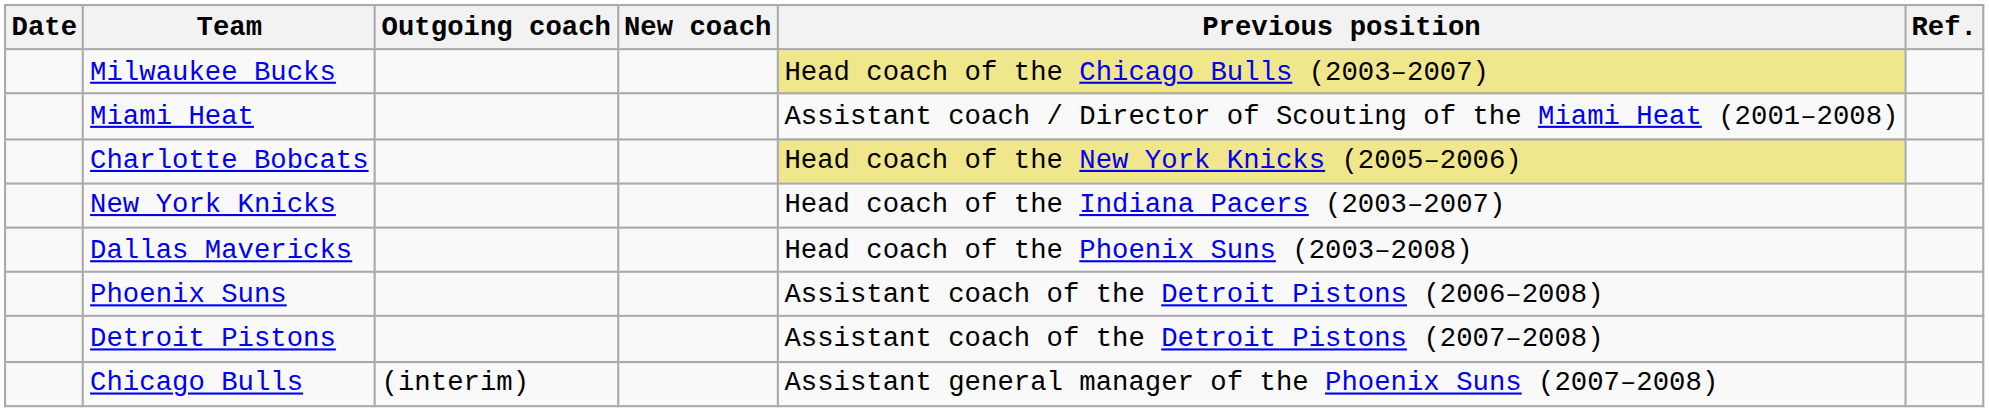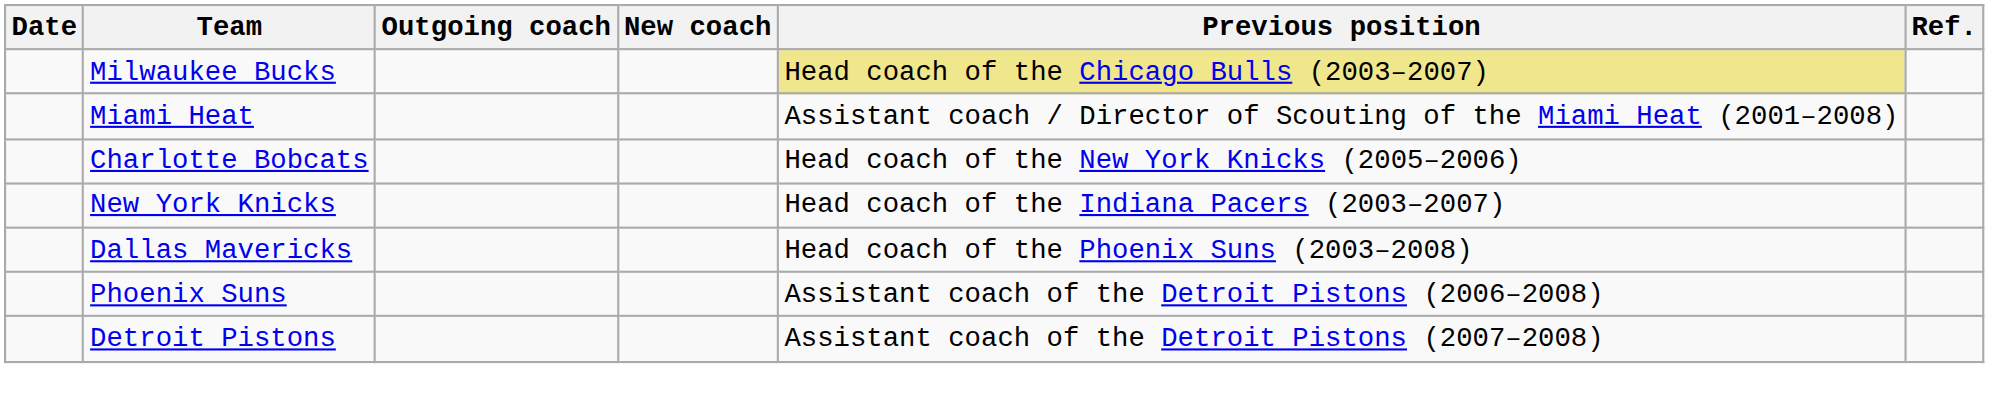Charlotte Bobcats | Previous position: khaki background -> no background
- row: Chicago Bulls | (interim) | Assistant general manager of the Phoenix Suns (2007–2008)
